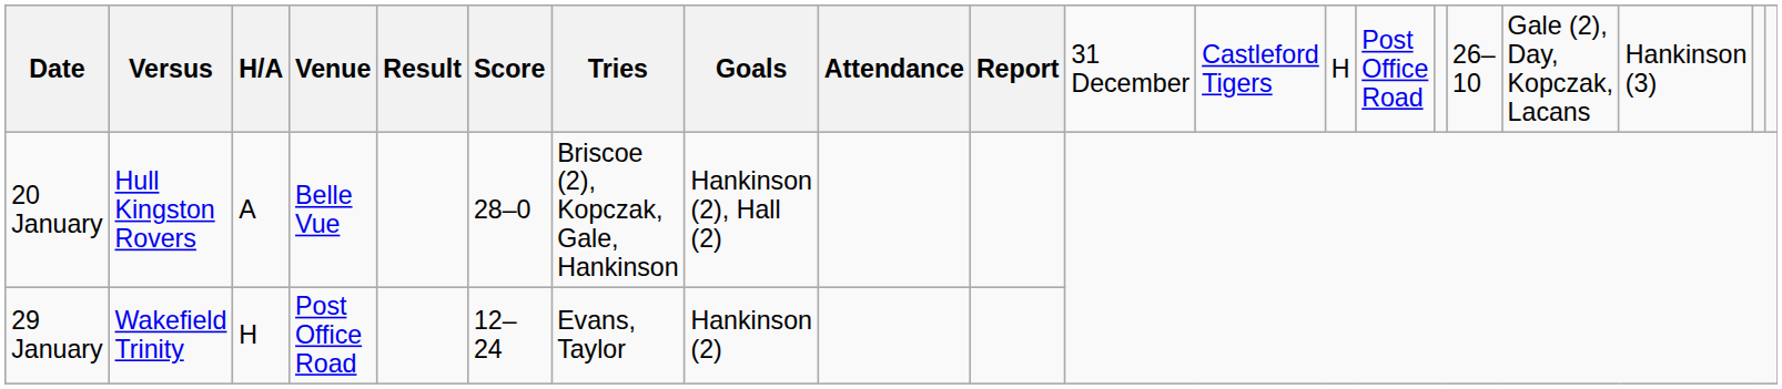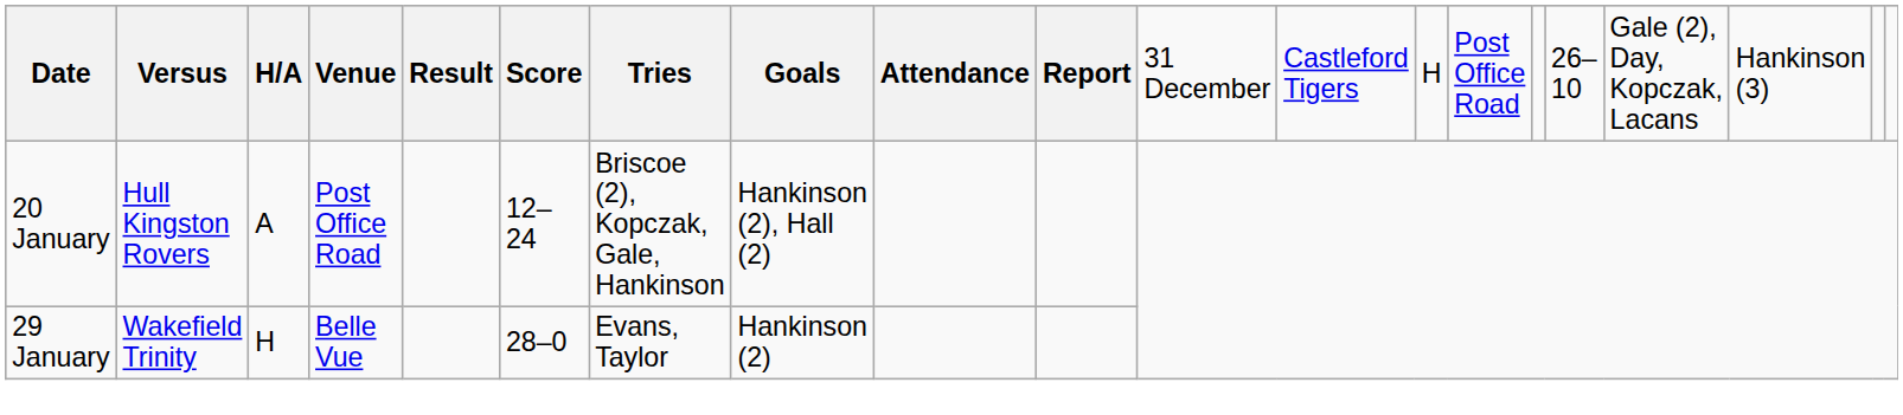20 January | column 4: Belle Vue -> Post Office Road
20 January | column 6: 28–0 -> 12–24
29 January | column 4: Post Office Road -> Belle Vue
29 January | column 6: 12–24 -> 28–0
